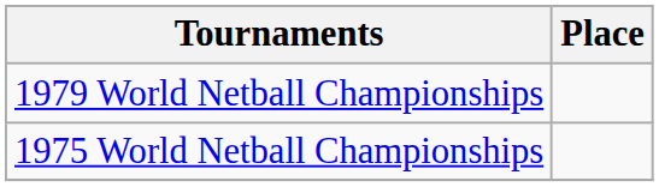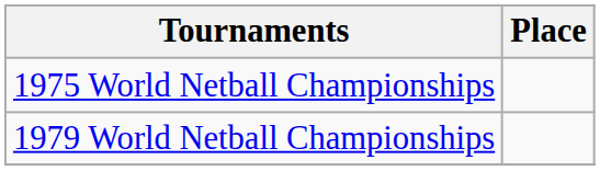rows swapped: 1975 World Netball Championships <-> 1979 World Netball Championships
